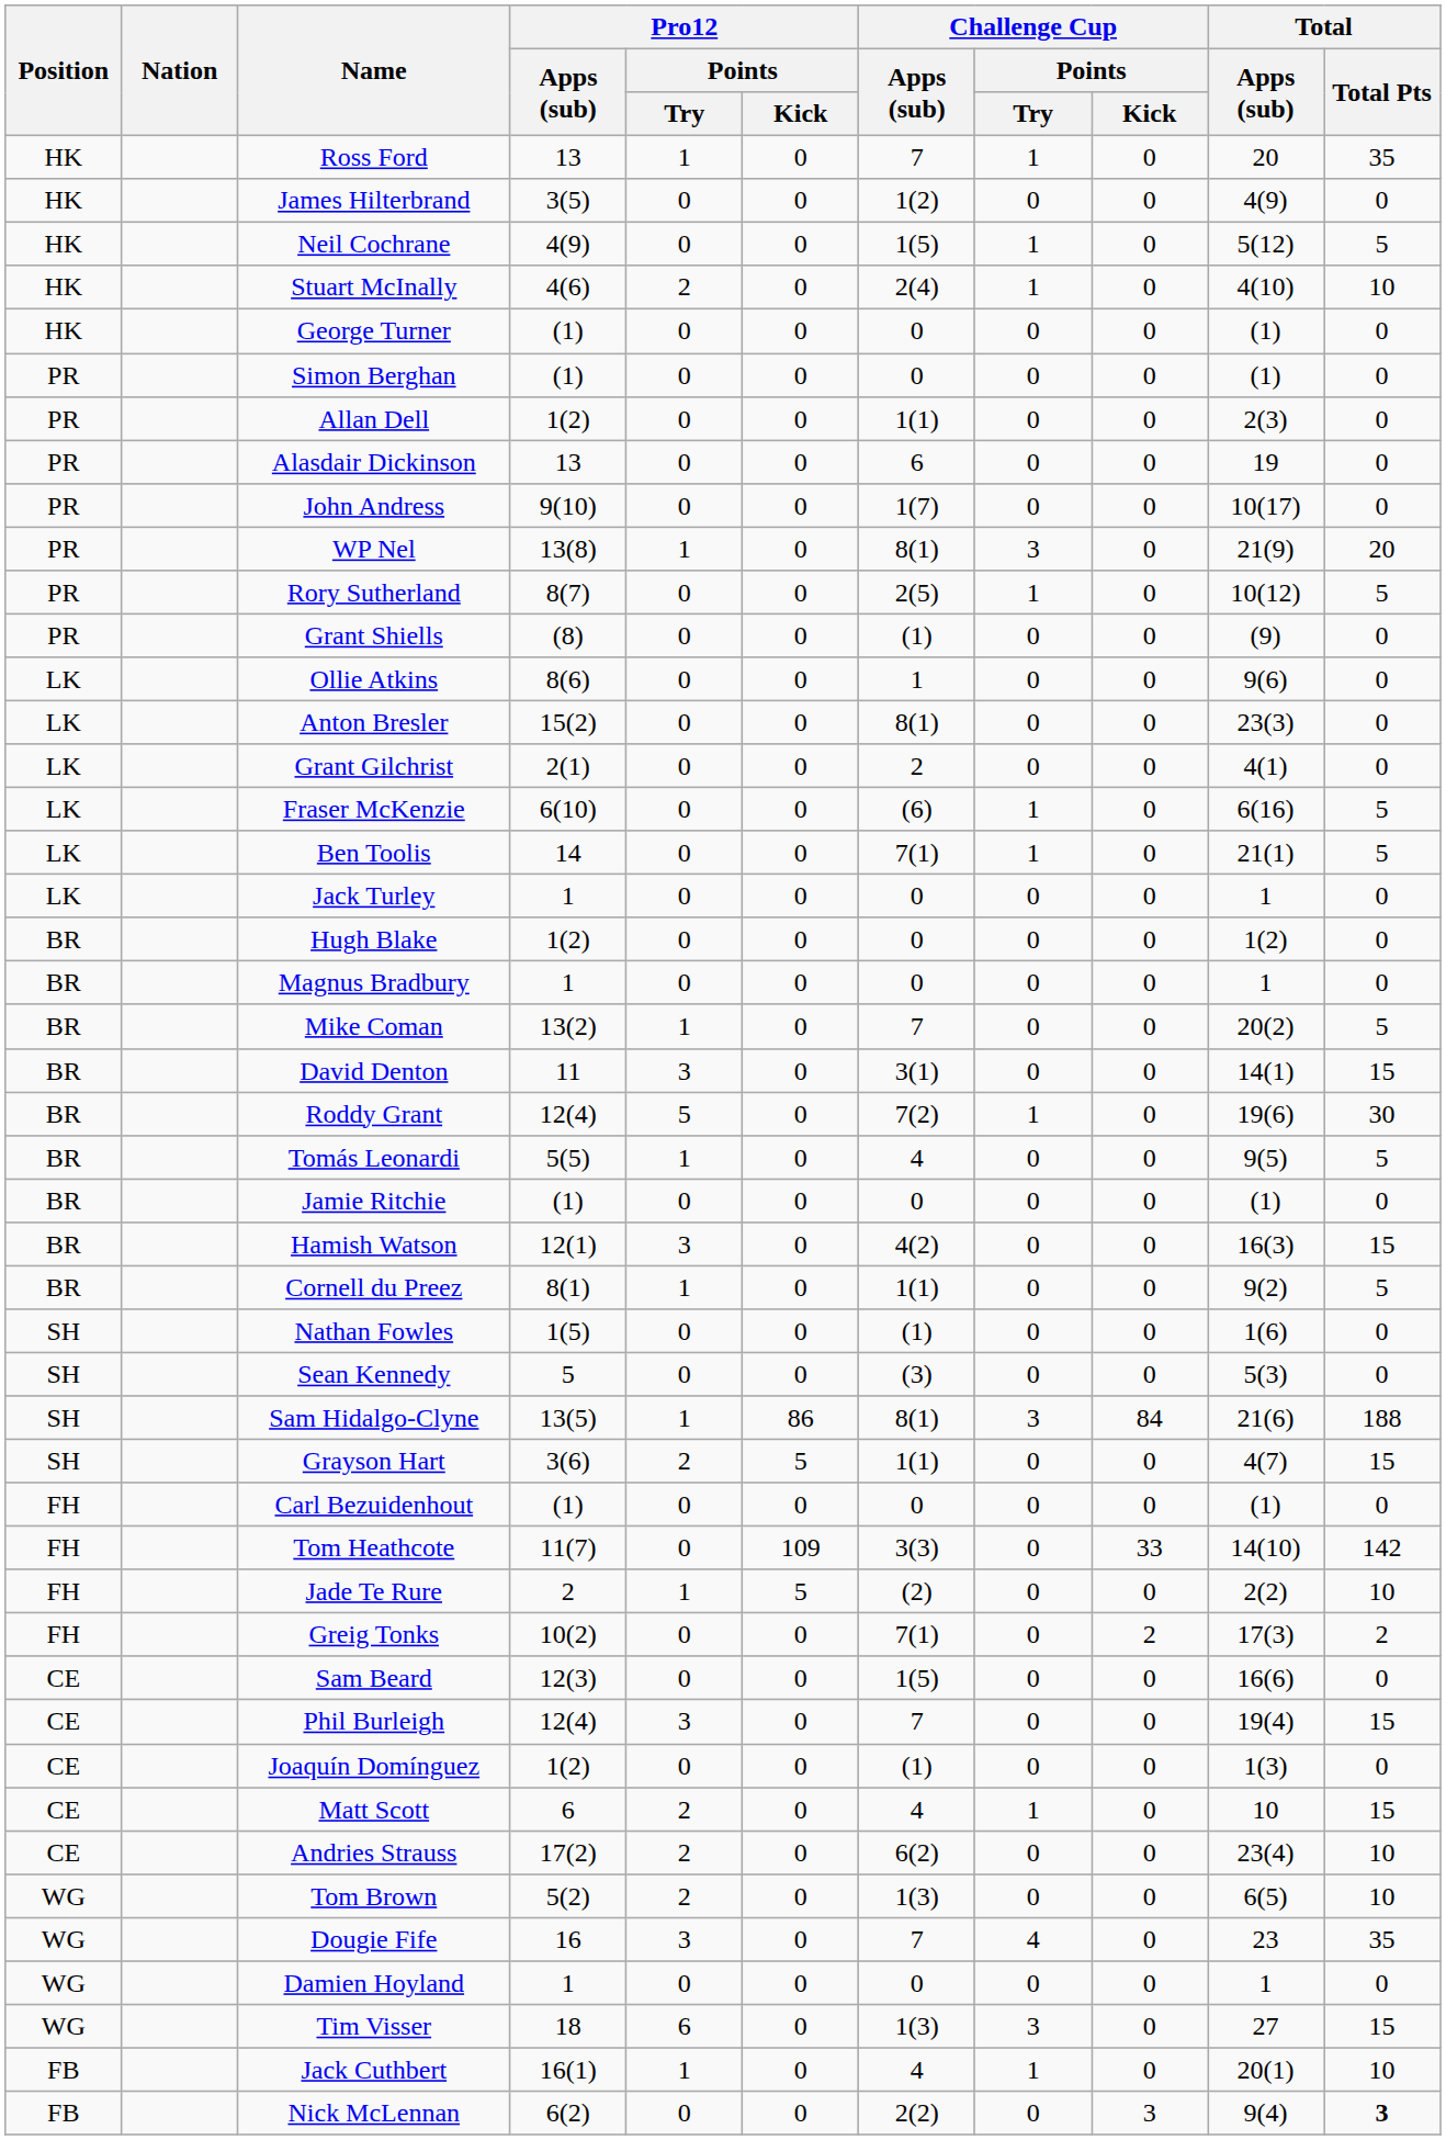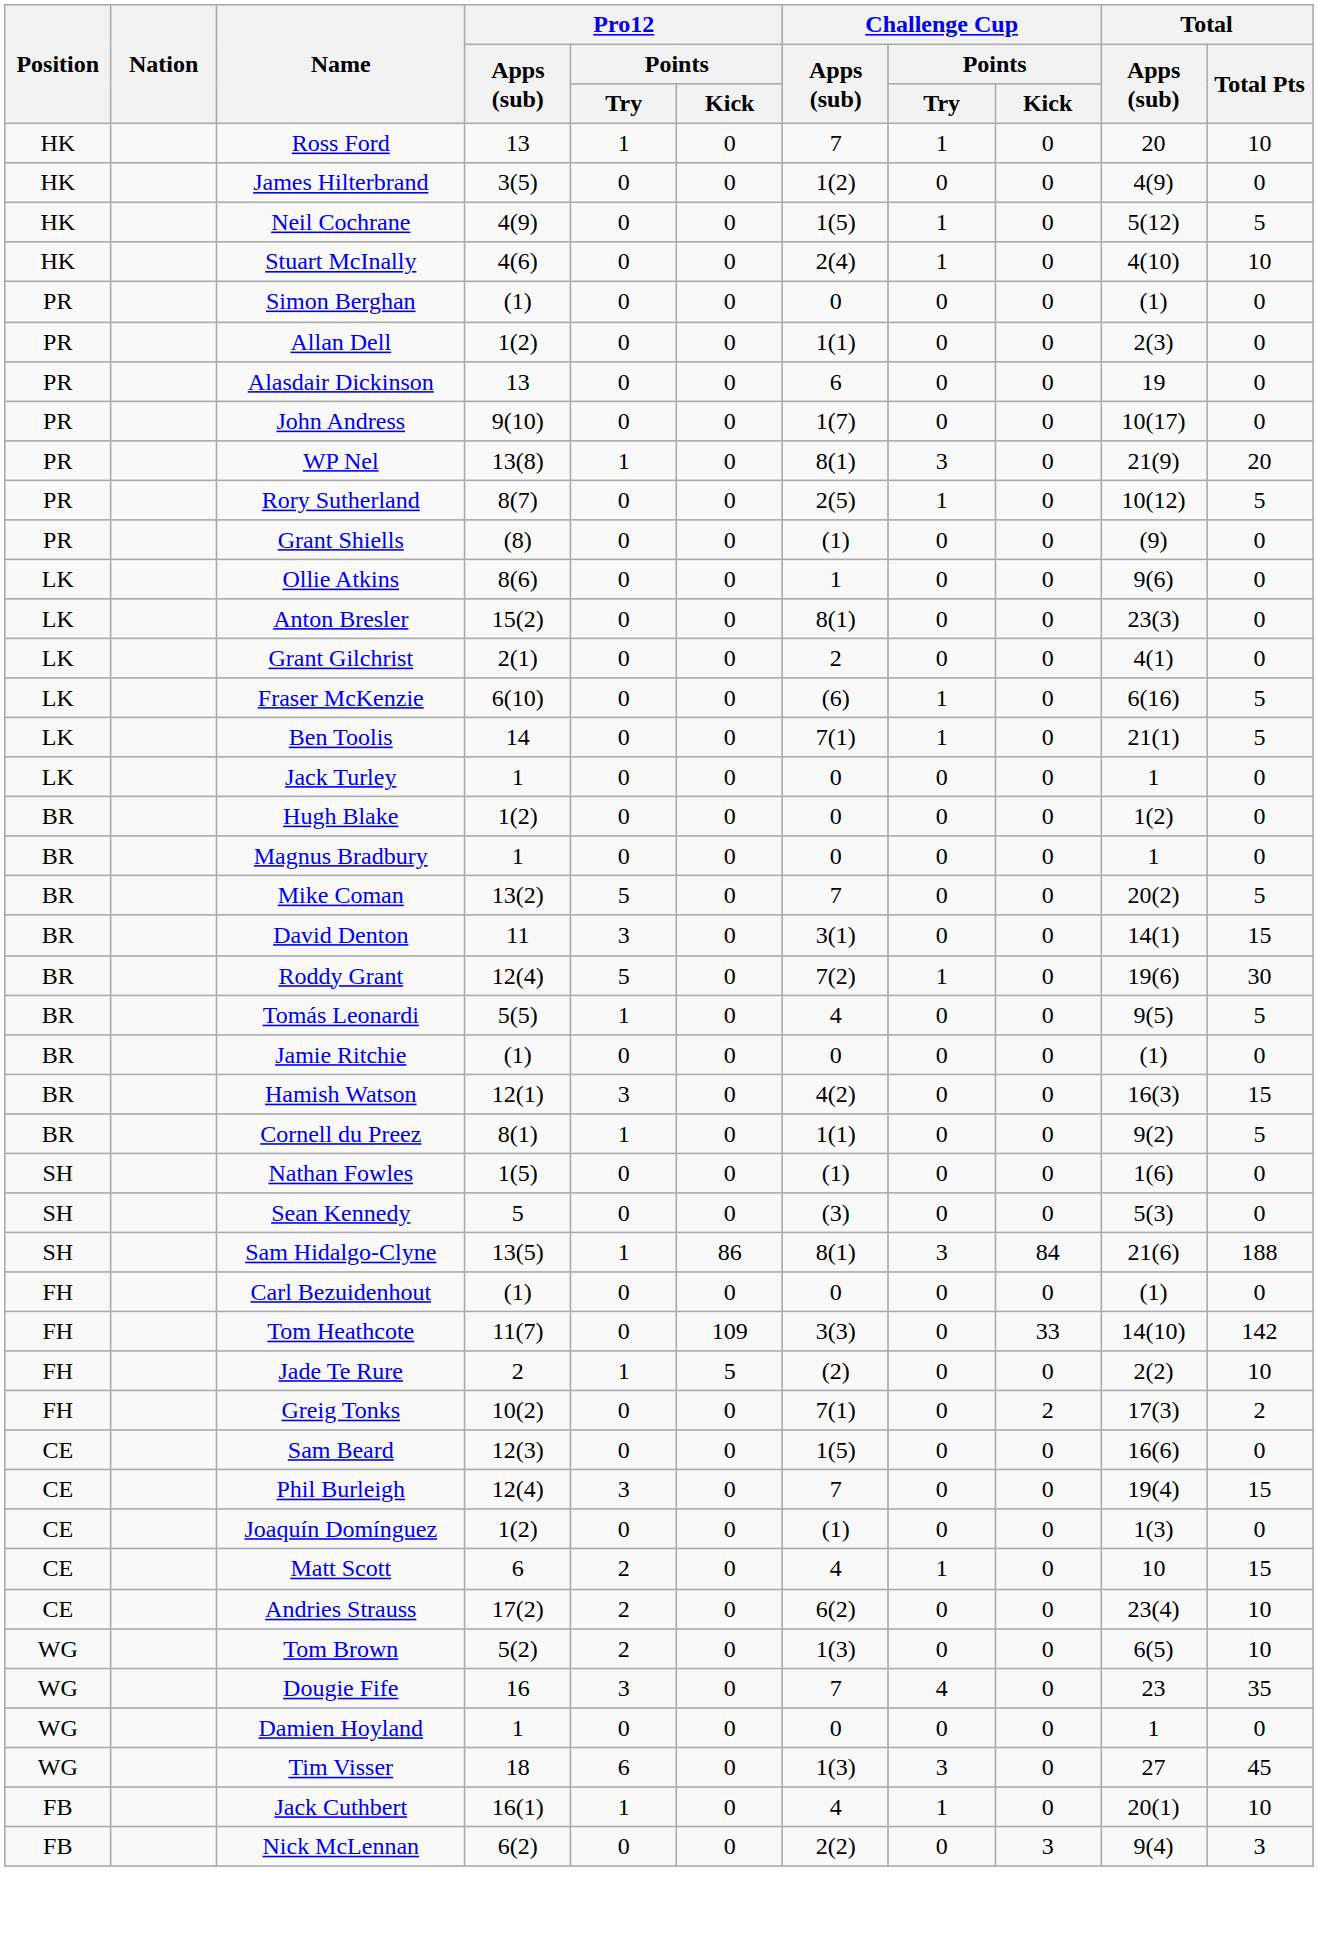Ross Ford | Total / Total Pts: 35 -> 10
Stuart McInally | Pro12 / Points / Try: 2 -> 0
- row: HK | George Turner | (1) | 0 | 0 | 0 | 0 | 0 | (1) | 0
Mike Coman | Pro12 / Points / Try: 1 -> 5
- row: SH | Grayson Hart | 3(6) | 2 | 5 | 1(1) | 0 | 0 | 4(7) | 15
Tim Visser | Total / Total Pts: 15 -> 45
Nick McLennan | Total / Total Pts: bold -> normal
